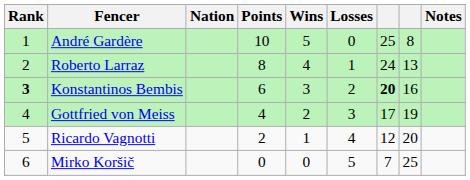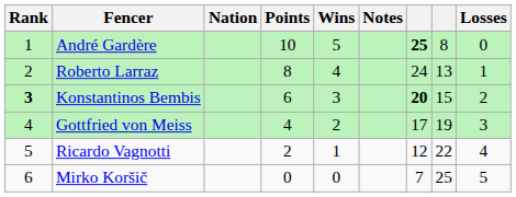columns swapped: Losses <-> Notes
André Gardère | column 7: normal -> bold
Konstantinos Bembis | column 8: 16 -> 15
Ricardo Vagnotti | column 8: 20 -> 22
